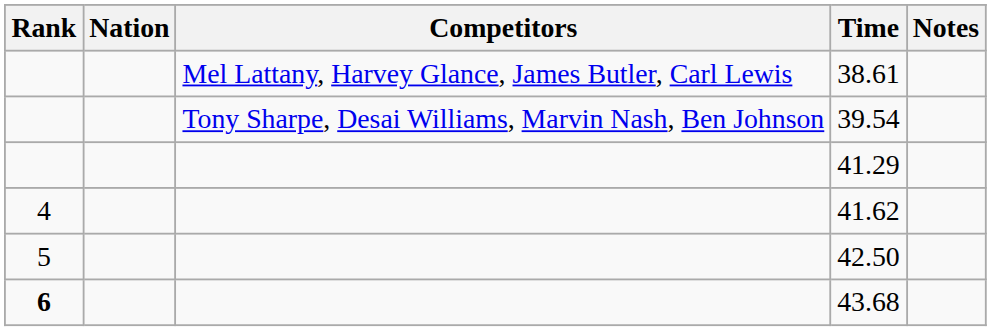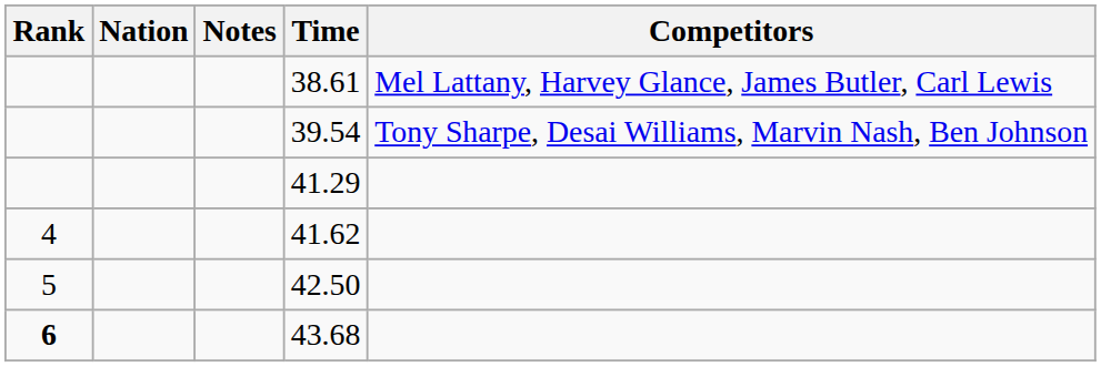columns swapped: Competitors <-> Notes
